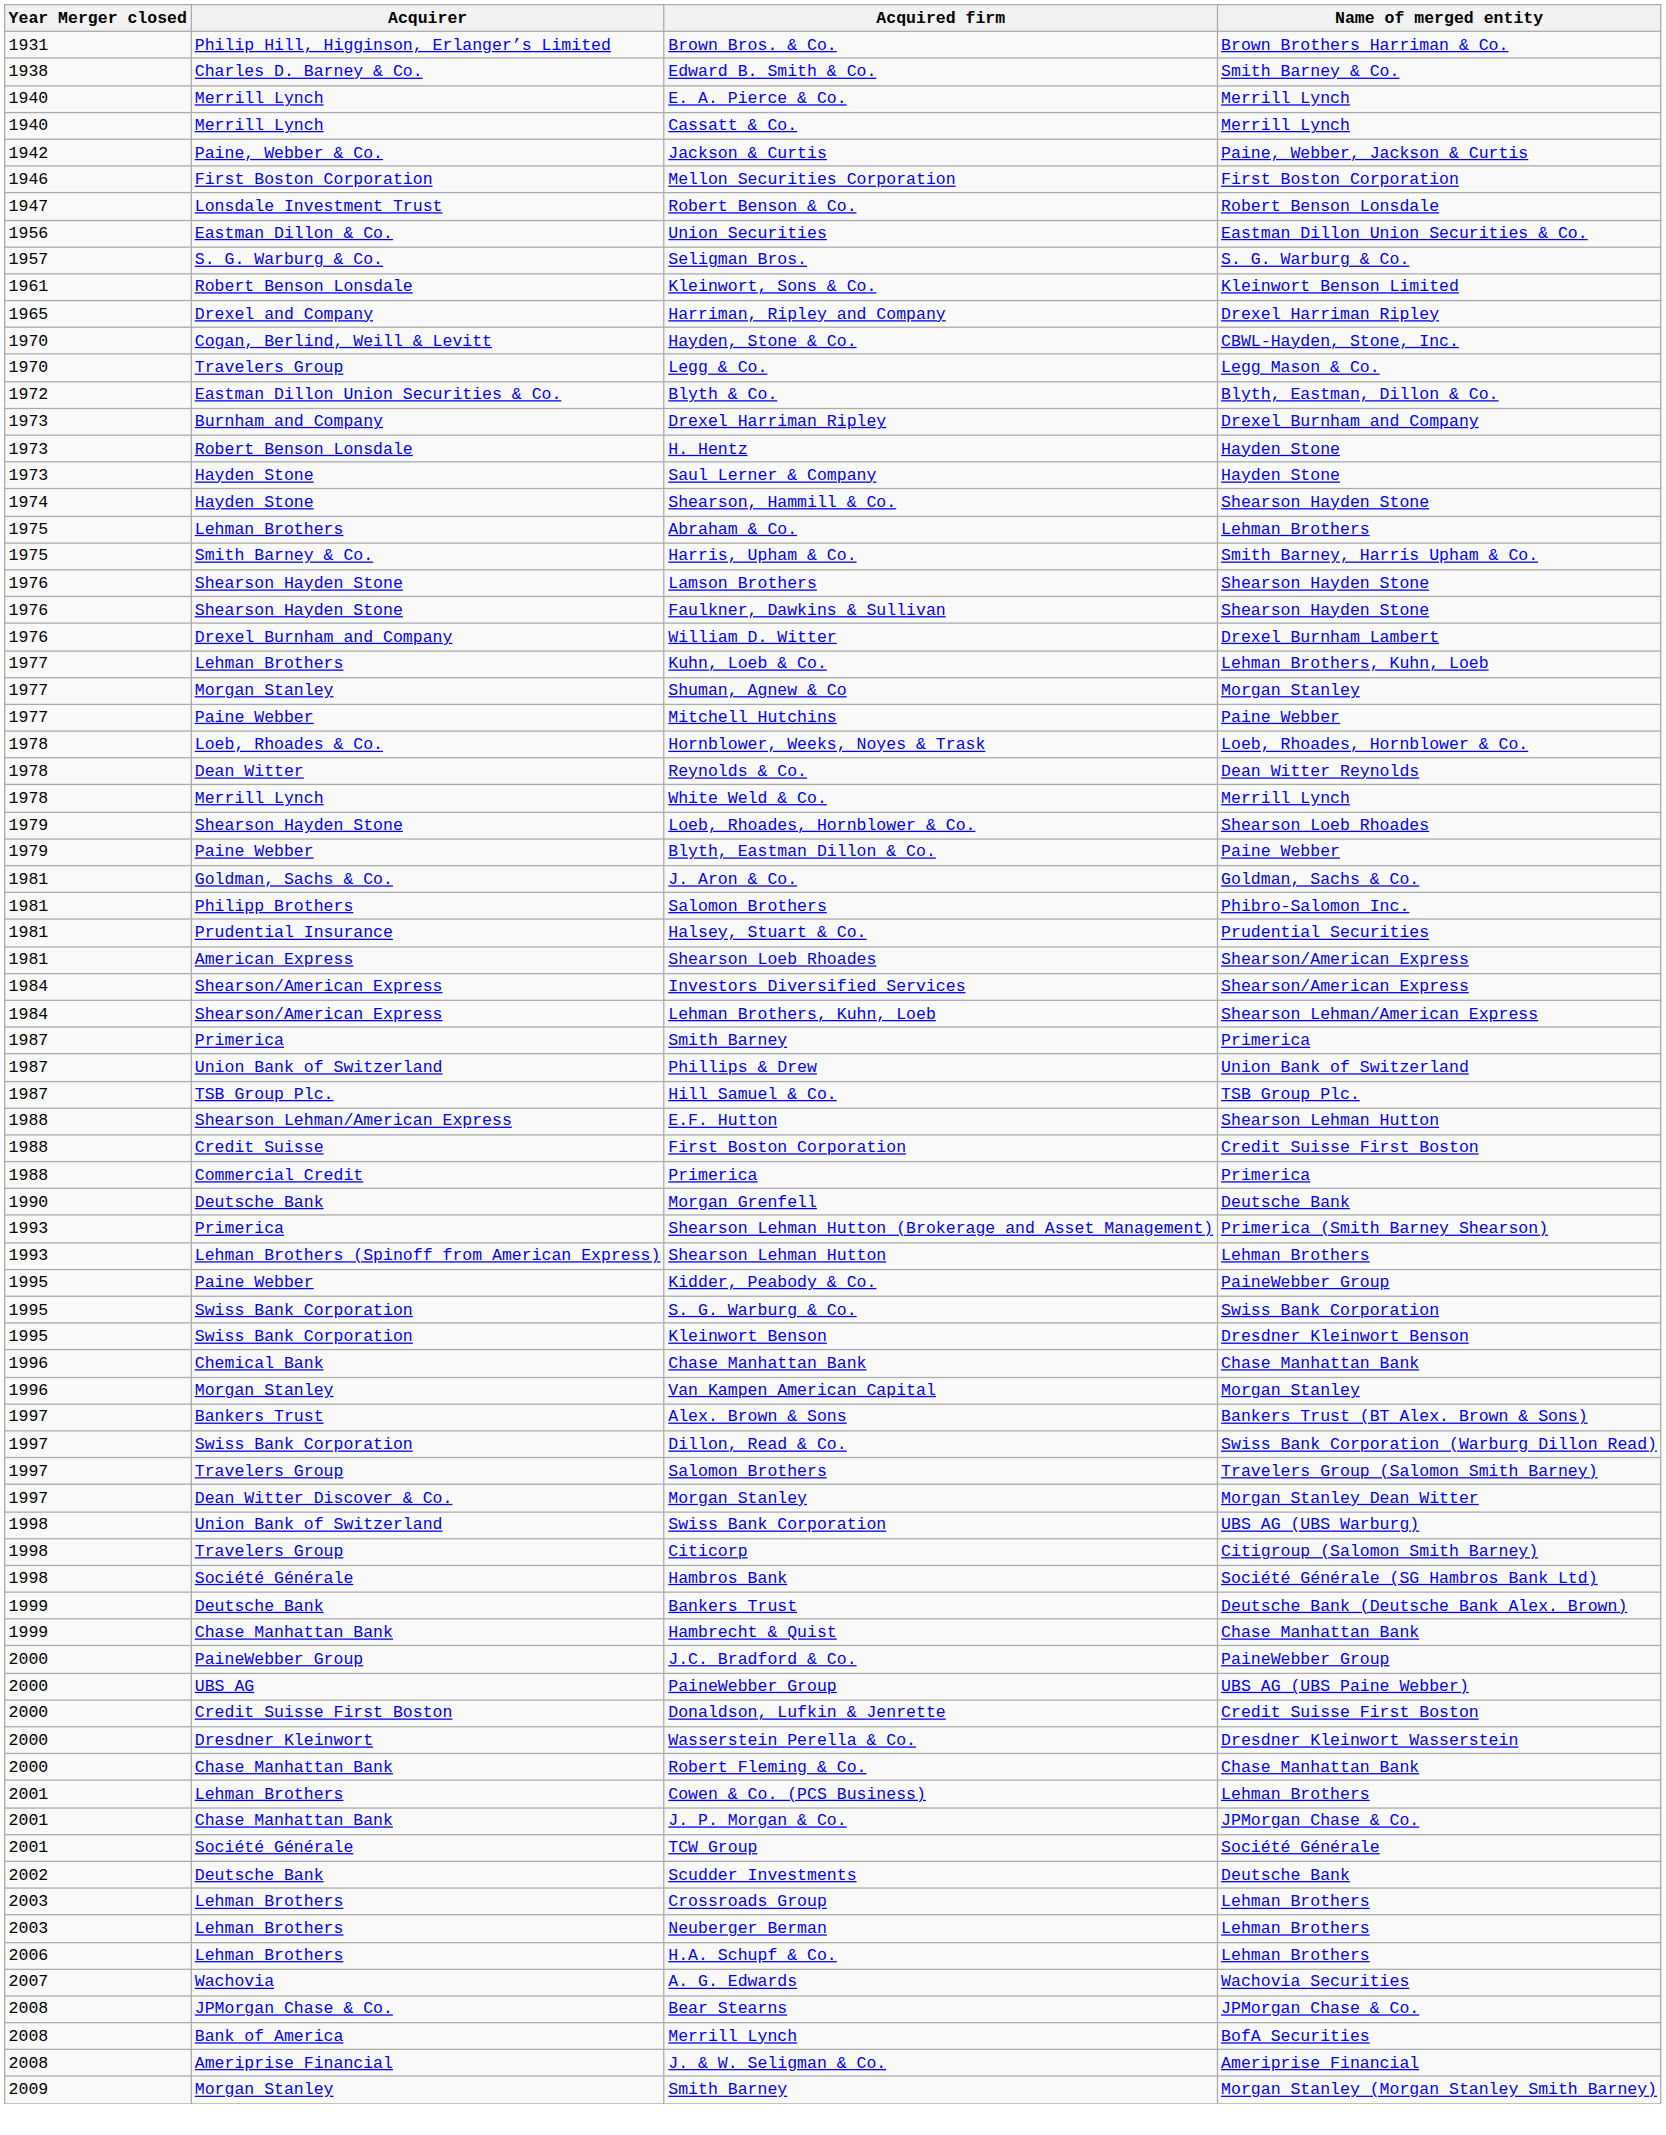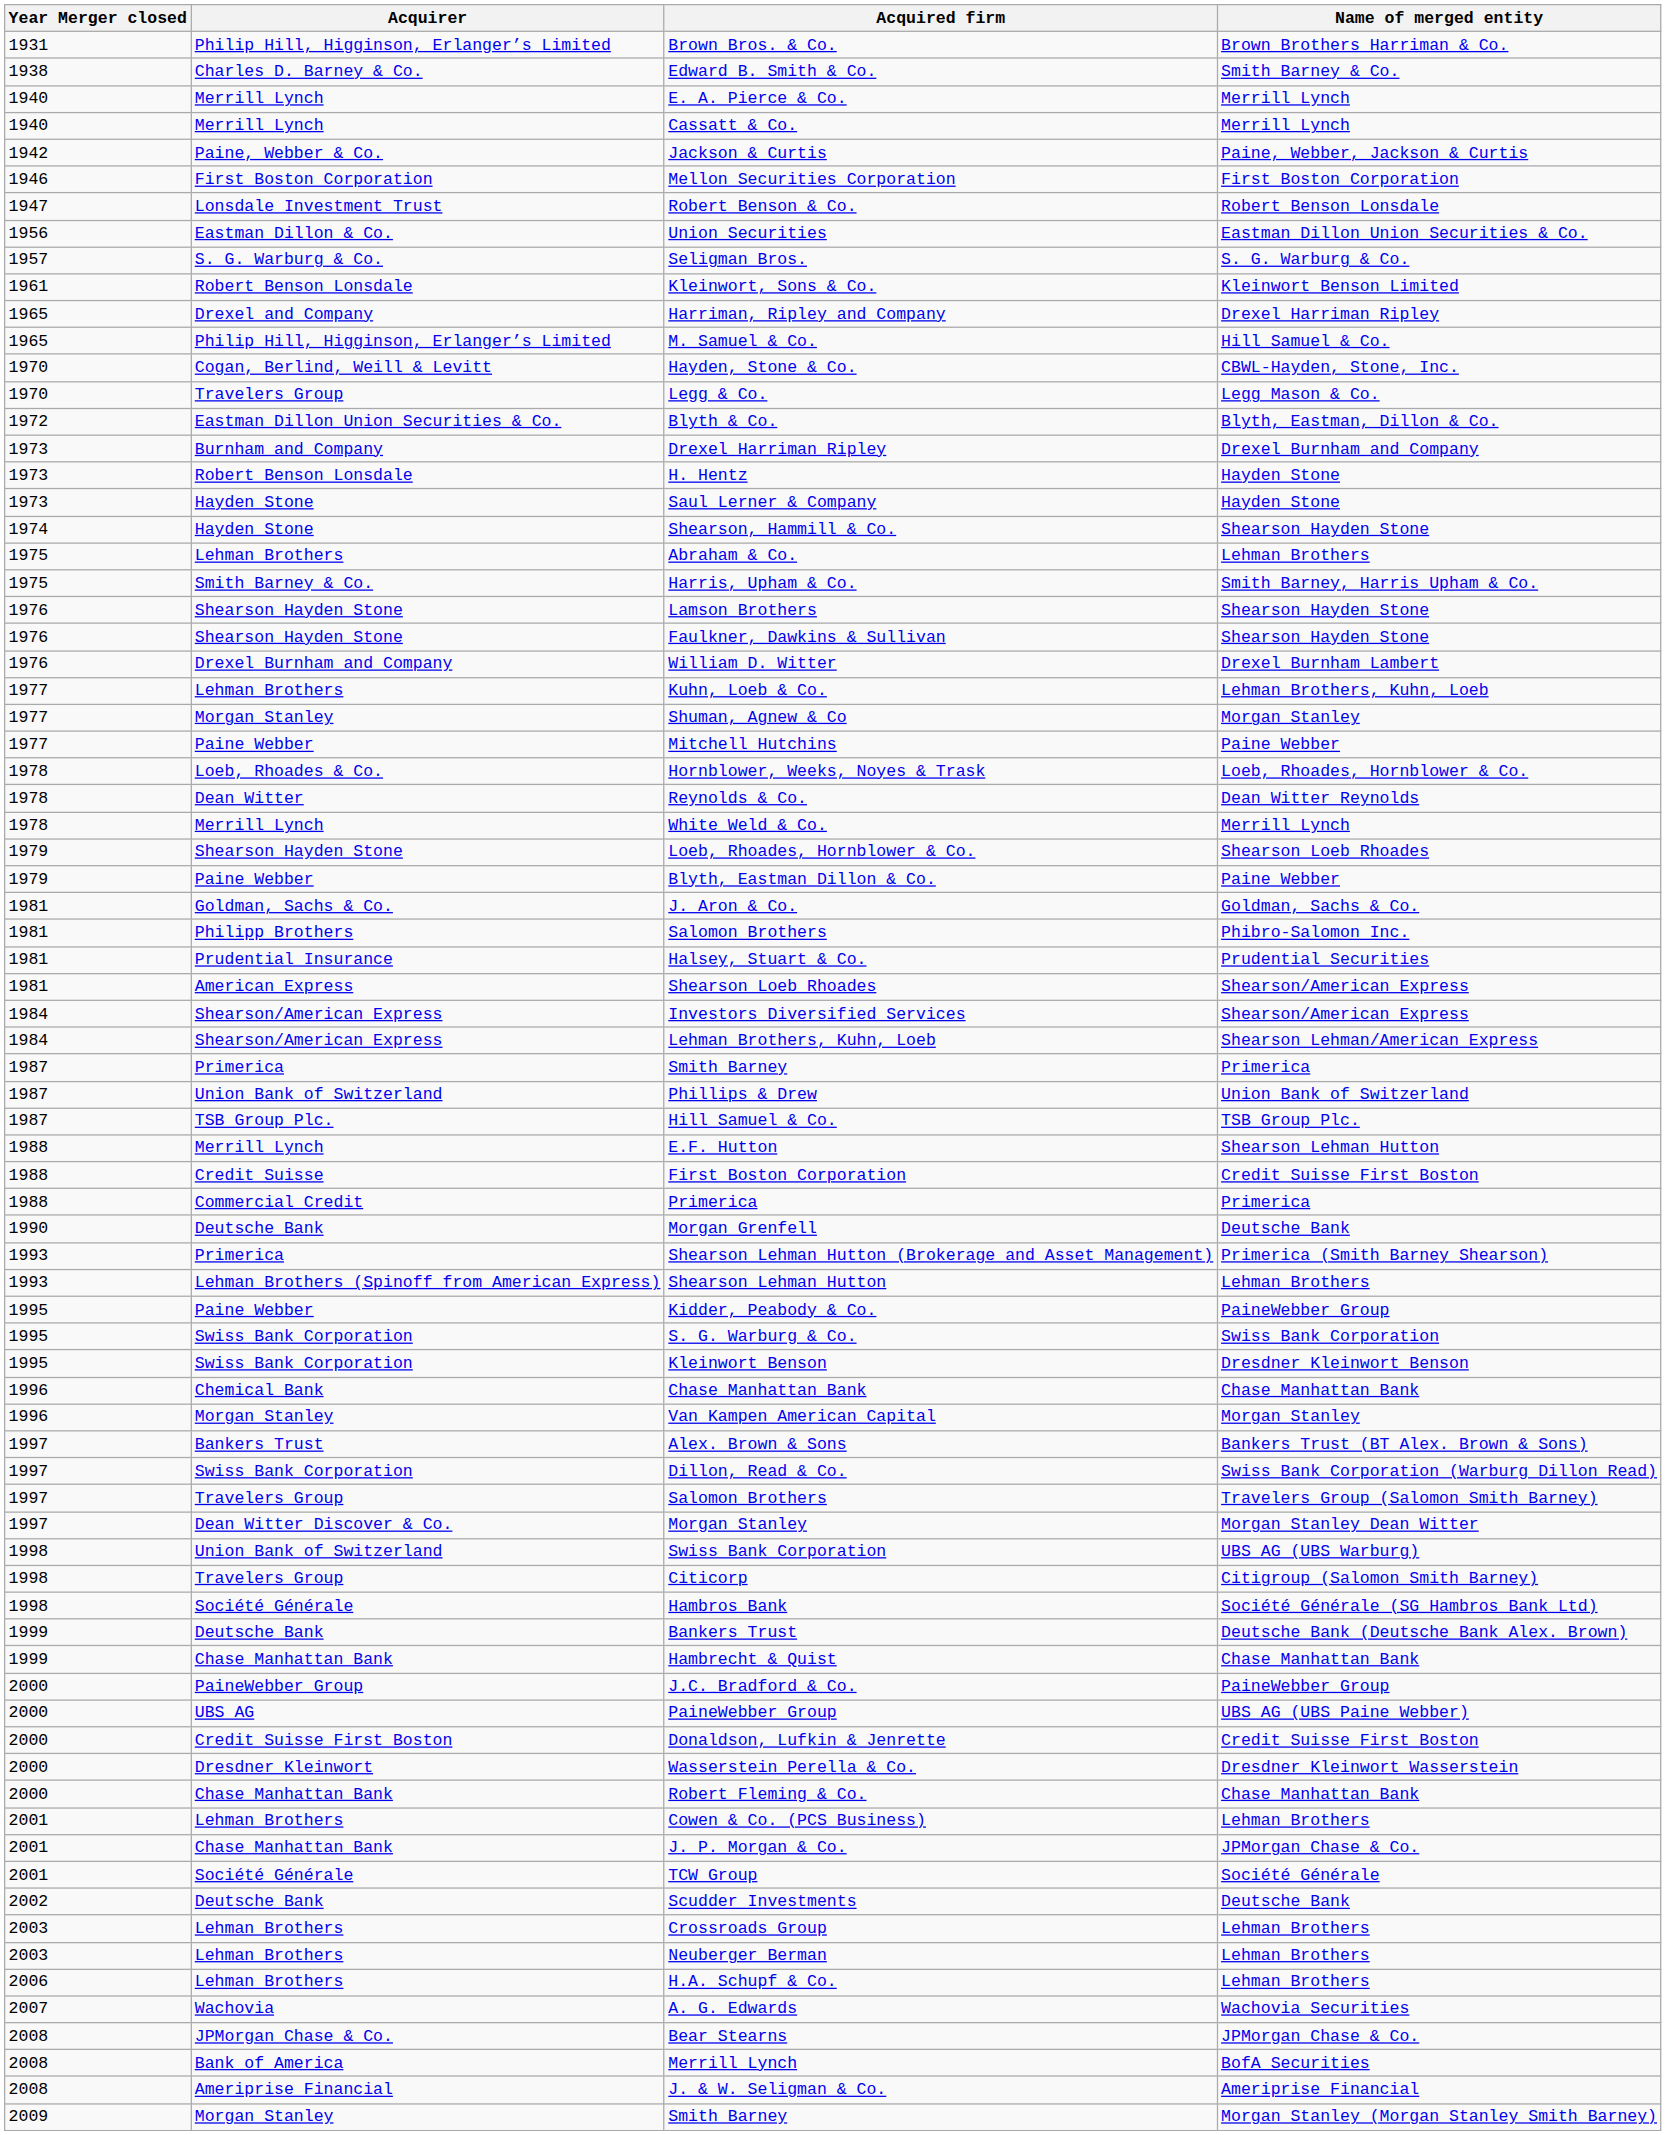+ row: 1965 | Philip Hill, Higginson, Erlanger’s Limited | M. Samuel & Co. | Hill Samuel & Co.
E.F. Hutton | Acquirer: Shearson Lehman/American Express -> Merrill Lynch
